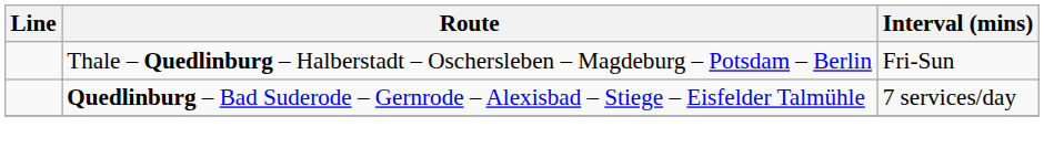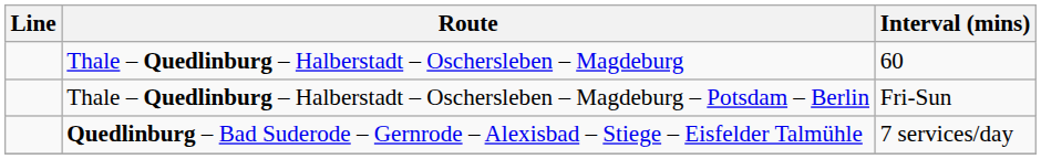+ row: Thale – Quedlinburg – Halberstadt – Oschersleben – Magdeburg | 60
